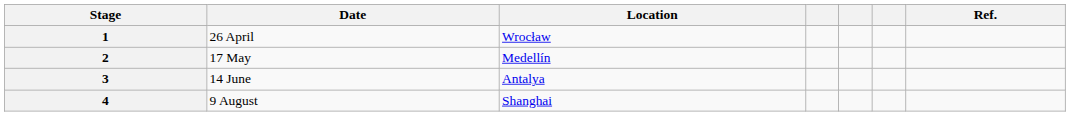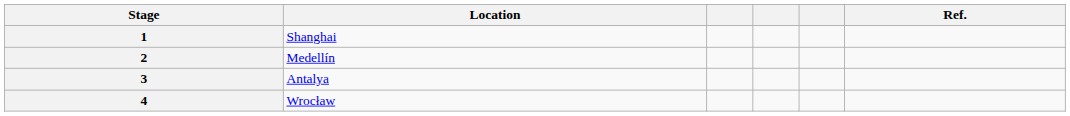- column: Date | 26 April | 17 May | 14 June | 9 August
1 | Location: Wrocław -> Shanghai
4 | Location: Shanghai -> Wrocław
